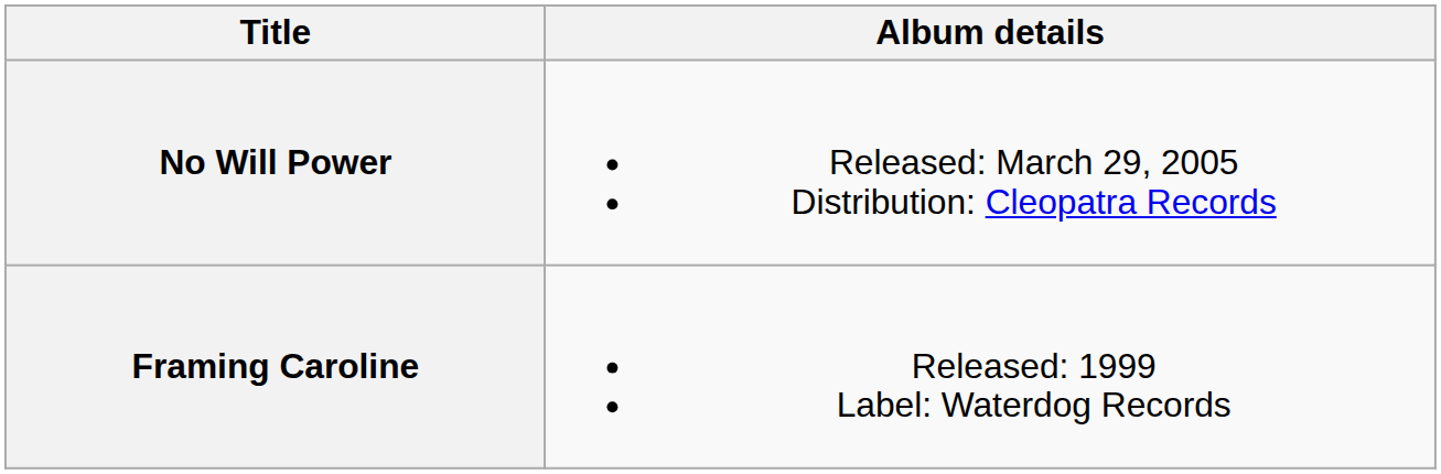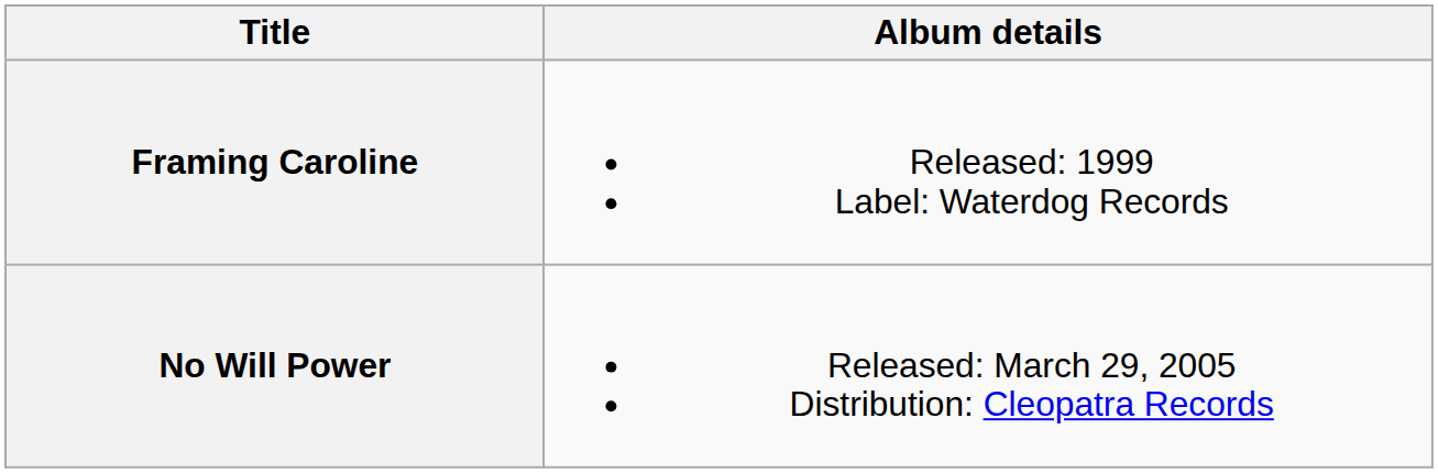rows swapped: Framing Caroline <-> No Will Power
